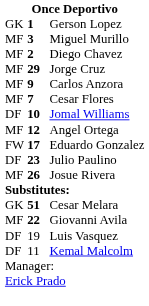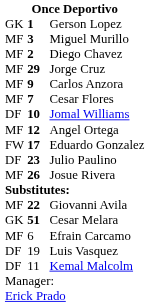rows swapped: Cesar Melara <-> Giovanni Avila
+ row: MF | 6 | Efrain Carcamo
